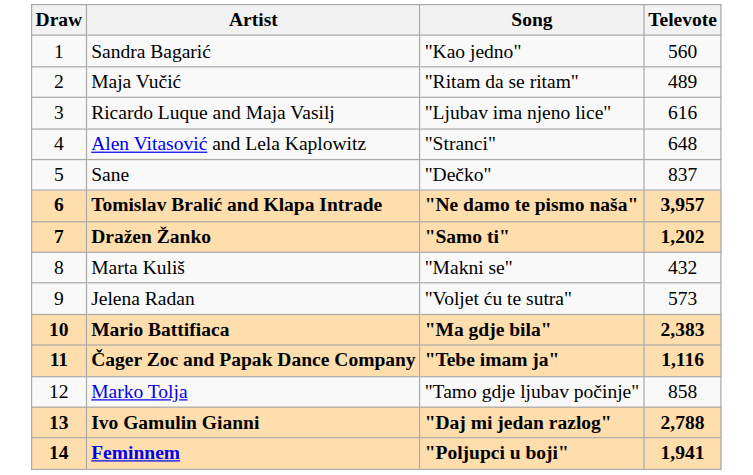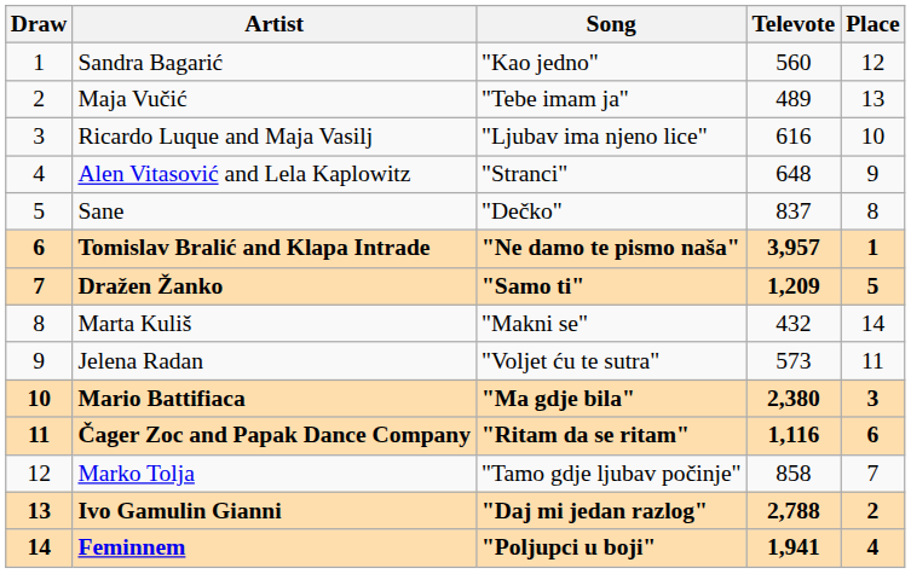+ column: Place | 12 | 13 | 10 | 9 | 8 | 1 | 5 | 14 | 11 | 3 | 6 | 7 | 2 | 4
Maja Vučić | Song: "Ritam da se ritam" -> "Tebe imam ja"
Dražen Žanko | Televote: 1,202 -> 1,209
Mario Battifiaca | Televote: 2,383 -> 2,380
Čager Zoc and Papak Dance Company | Song: "Tebe imam ja" -> "Ritam da se ritam"
